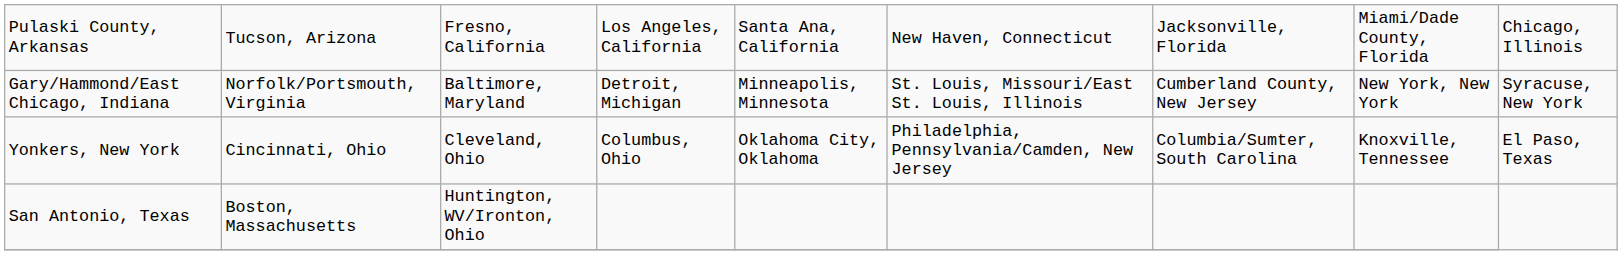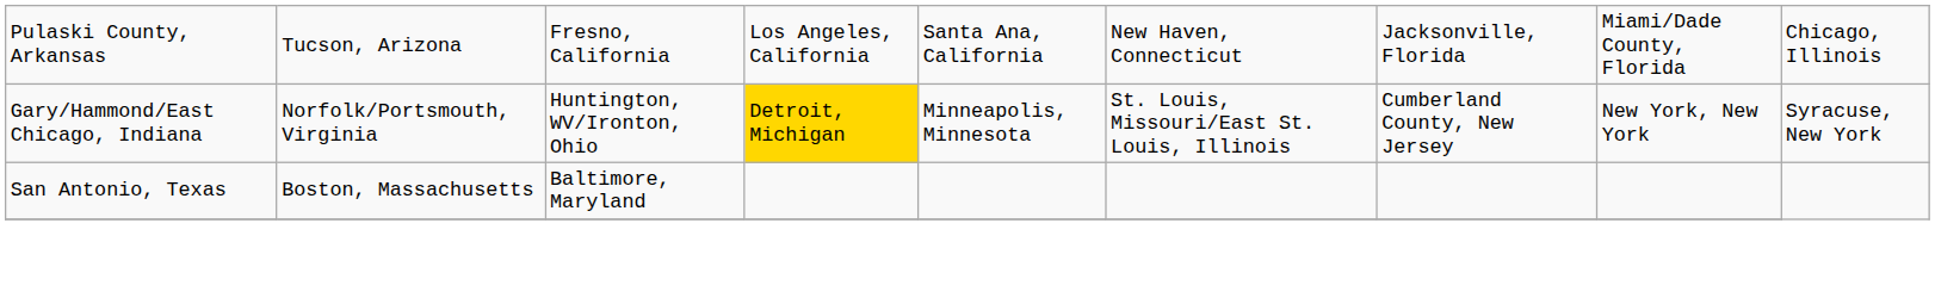Gary/Hammond/East Chicago, Indiana | column 3: Baltimore, Maryland -> Huntington, WV/Ironton, Ohio
Gary/Hammond/East Chicago, Indiana | column 4: no background -> gold background
- row: Yonkers, New York | Cincinnati, Ohio | Cleveland, Ohio | Columbus, Ohio | Oklahoma City, Oklahoma | Philadelphia, Pennsylvania/Camden, New Jersey | Columbia/Sumter, South Carolina | Knoxville, Tennessee | El Paso, Texas
San Antonio, Texas | column 3: Huntington, WV/Ironton, Ohio -> Baltimore, Maryland
